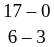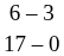rows swapped: 17 – 0 <-> 6 – 3
